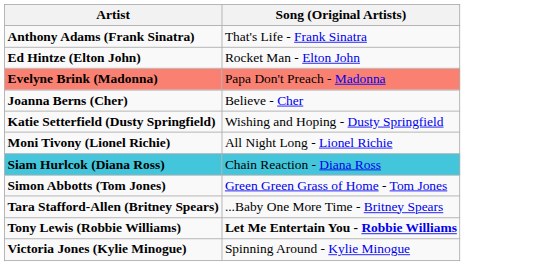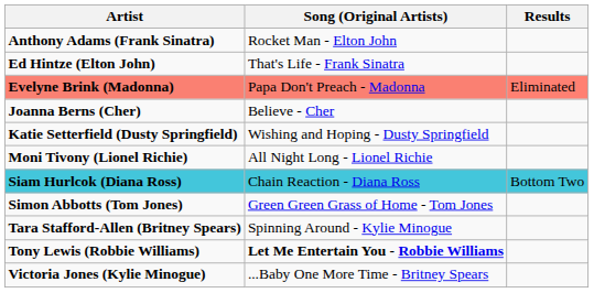+ column: Results | Eliminated | Bottom Two
Anthony Adams (Frank Sinatra) | Song (Original Artists): That's Life - Frank Sinatra -> Rocket Man - Elton John
Ed Hintze (Elton John) | Song (Original Artists): Rocket Man - Elton John -> That's Life - Frank Sinatra
Tara Stafford-Allen (Britney Spears) | Song (Original Artists): ...Baby One More Time - Britney Spears -> Spinning Around - Kylie Minogue
Victoria Jones (Kylie Minogue) | Song (Original Artists): Spinning Around - Kylie Minogue -> ...Baby One More Time - Britney Spears
